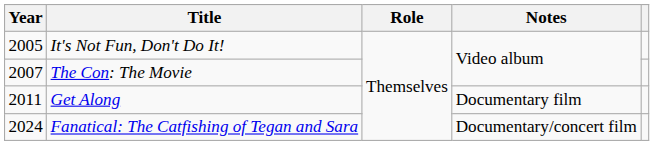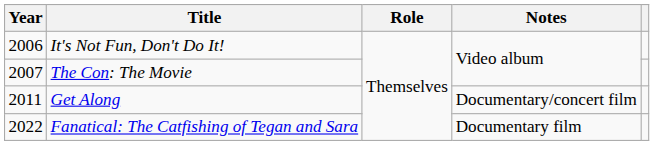It's Not Fun, Don't Do It! | Year: 2005 -> 2006
Get Along | Notes: Documentary film -> Documentary/concert film
Fanatical: The Catfishing of Tegan and Sara | Year: 2024 -> 2022
Fanatical: The Catfishing of Tegan and Sara | Notes: Documentary/concert film -> Documentary film
